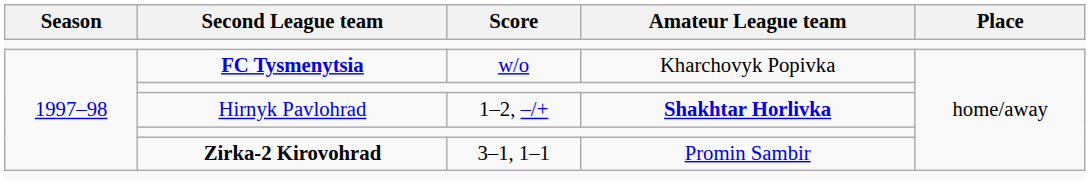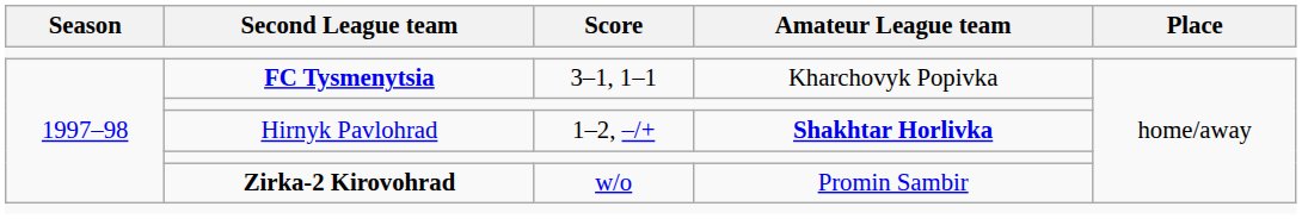FC Tysmenytsia | Score: w/o -> 3–1, 1–1
Zirka-2 Kirovohrad | Score: 3–1, 1–1 -> w/o
